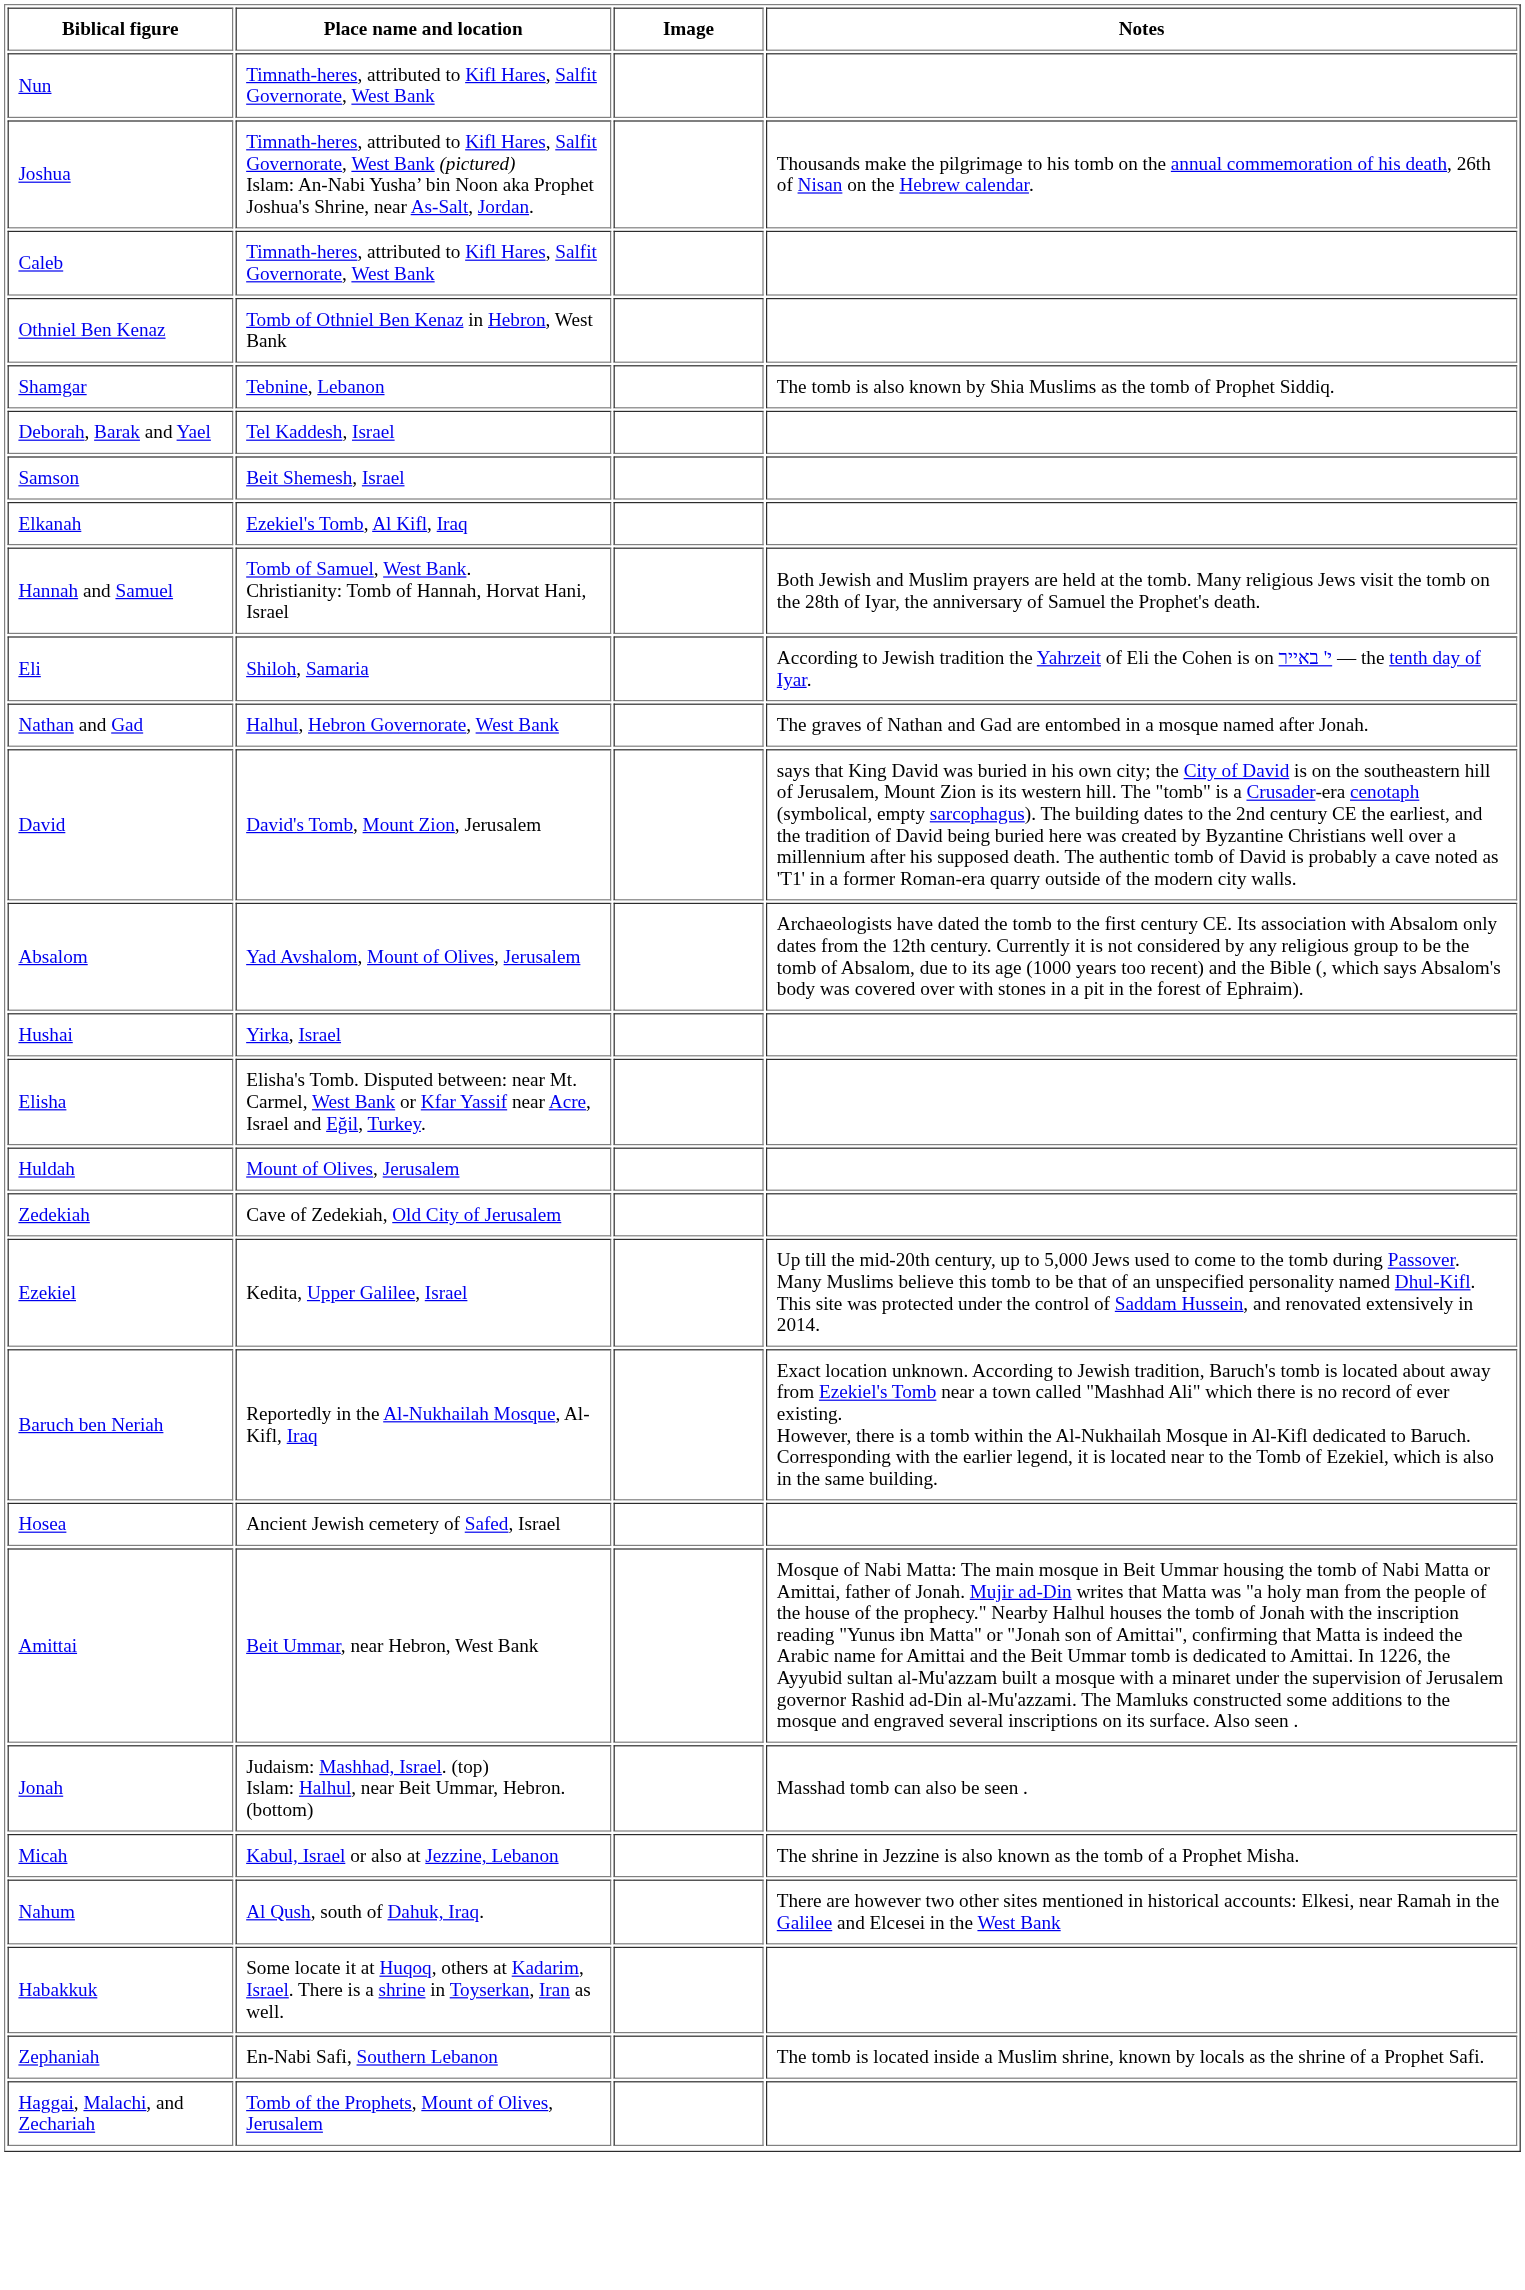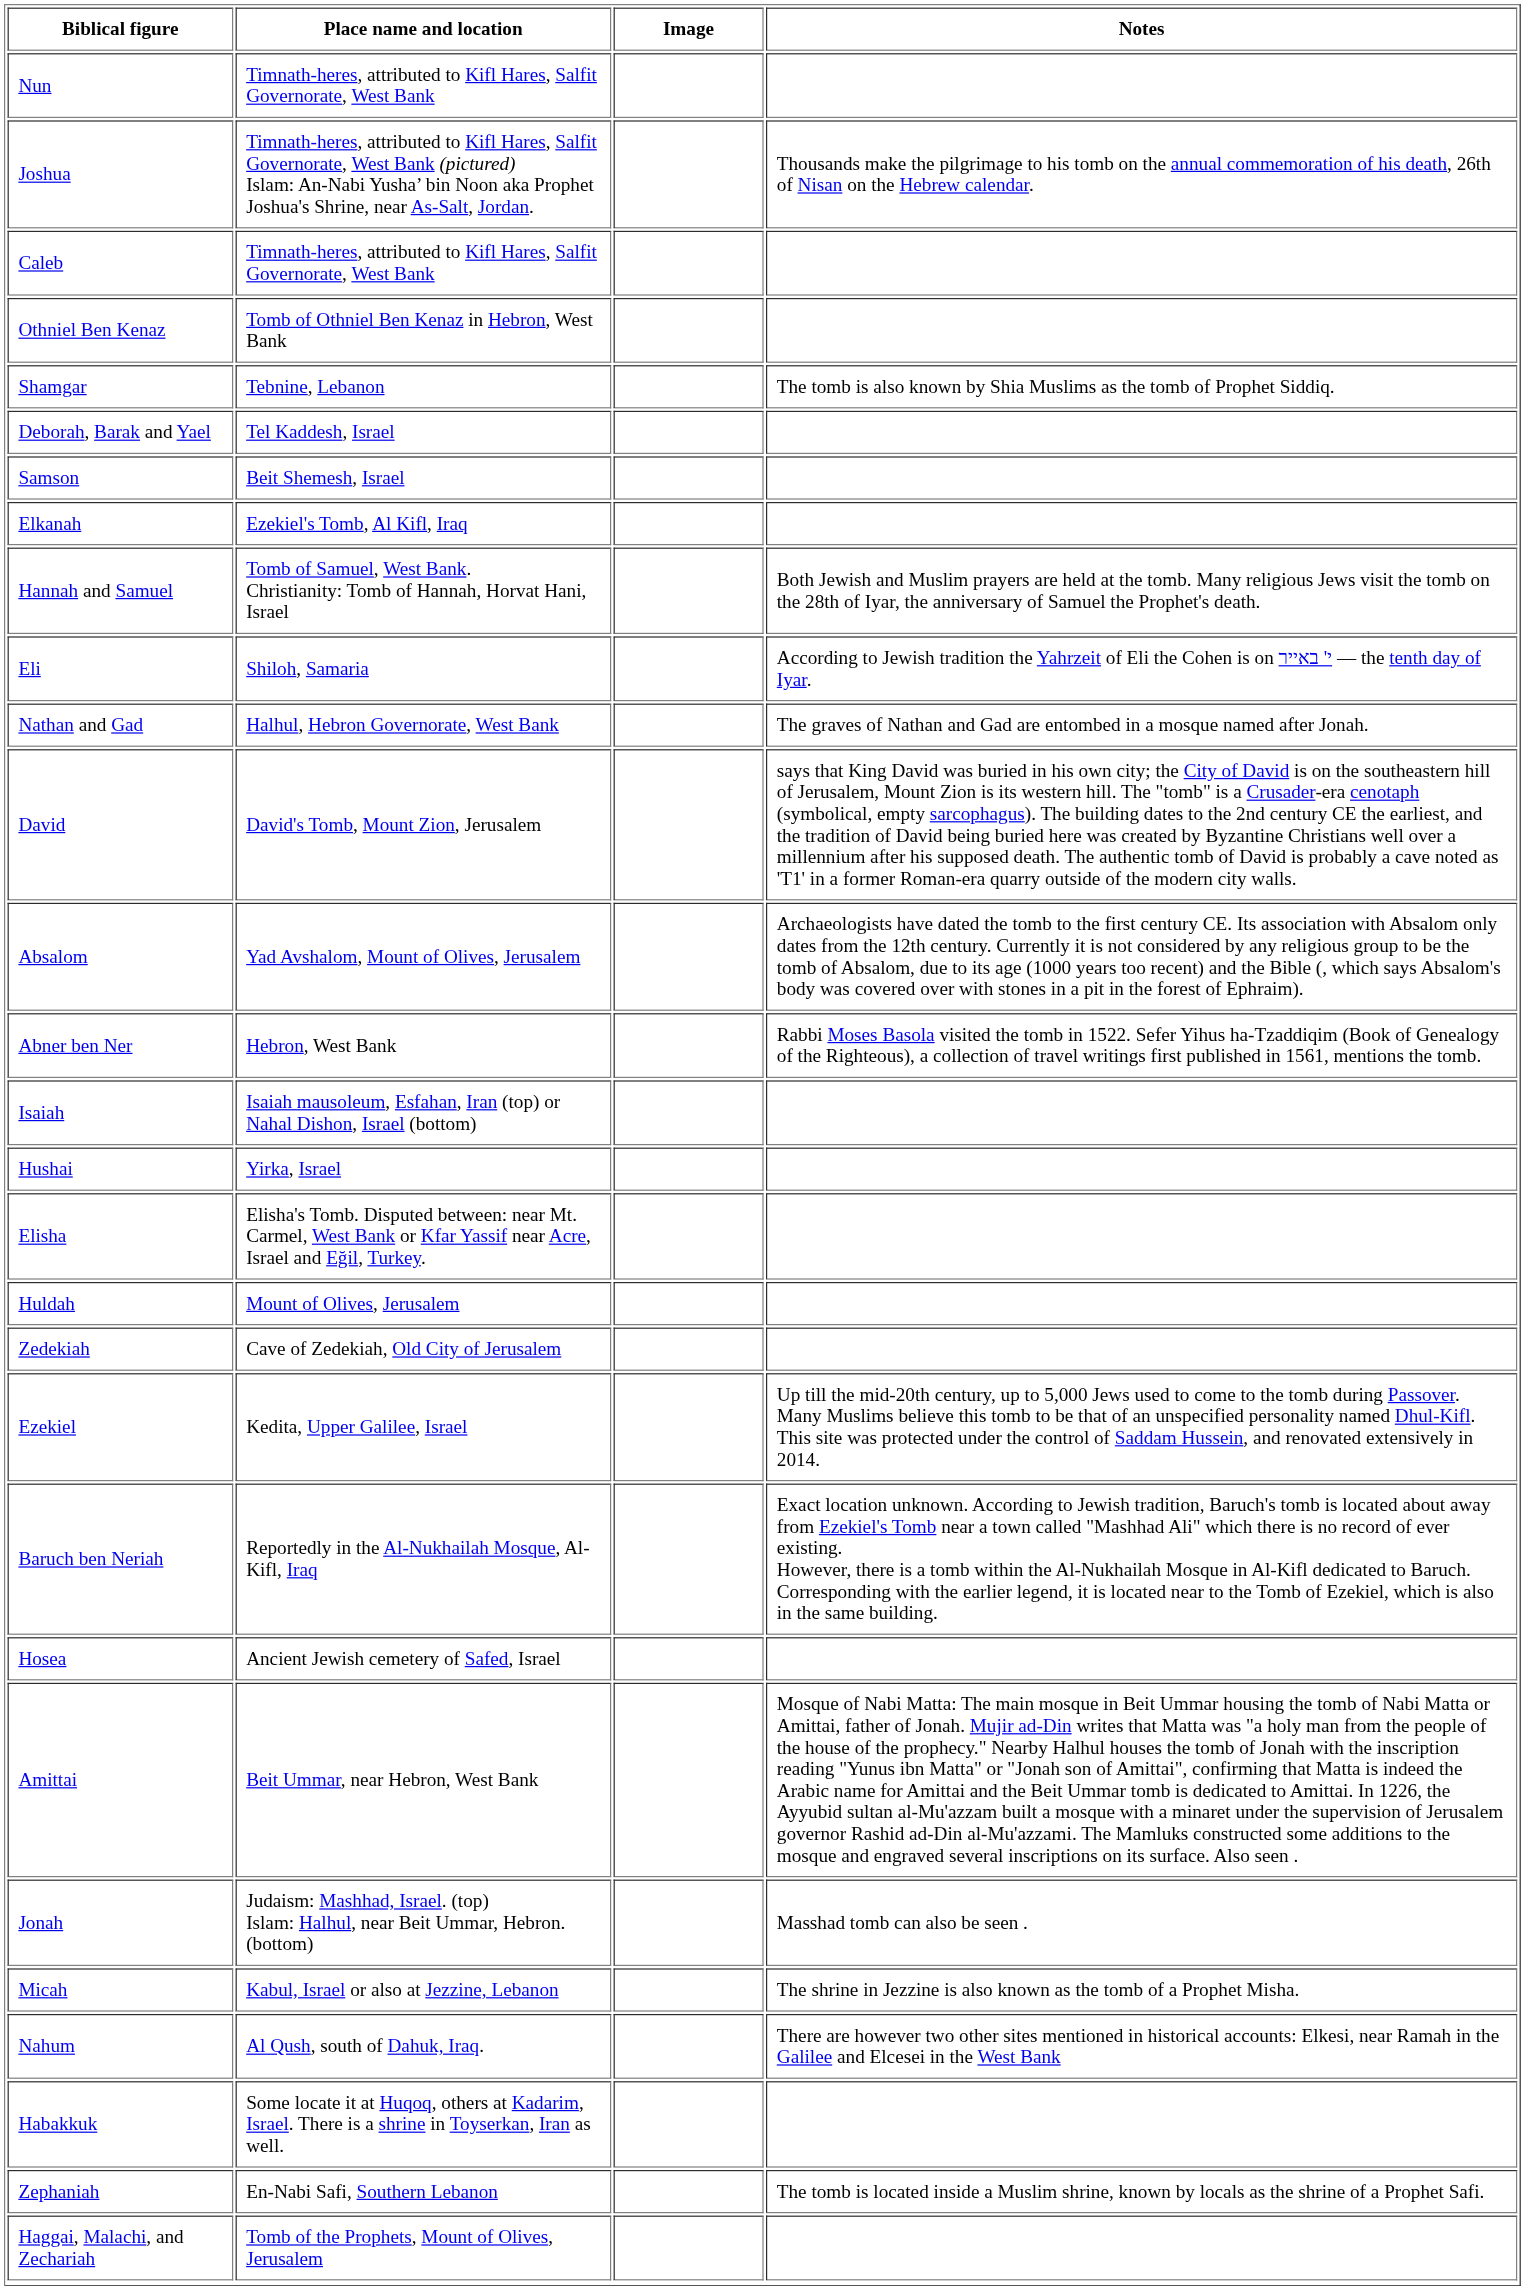+ row: Abner ben Ner | Hebron, West Bank | Rabbi Moses Basola visited the tomb in 1522. Sefer Yihus ha-Tzaddiqim (Book of Genealogy of the Righteous), a collection of travel writings first published in 1561, mentions the tomb.
+ row: Isaiah | Isaiah mausoleum, Esfahan, Iran (top) or Nahal Dishon, Israel (bottom)
